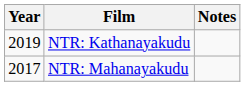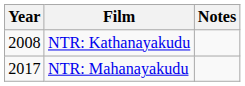NTR: Kathanayakudu | Year: 2019 -> 2008
